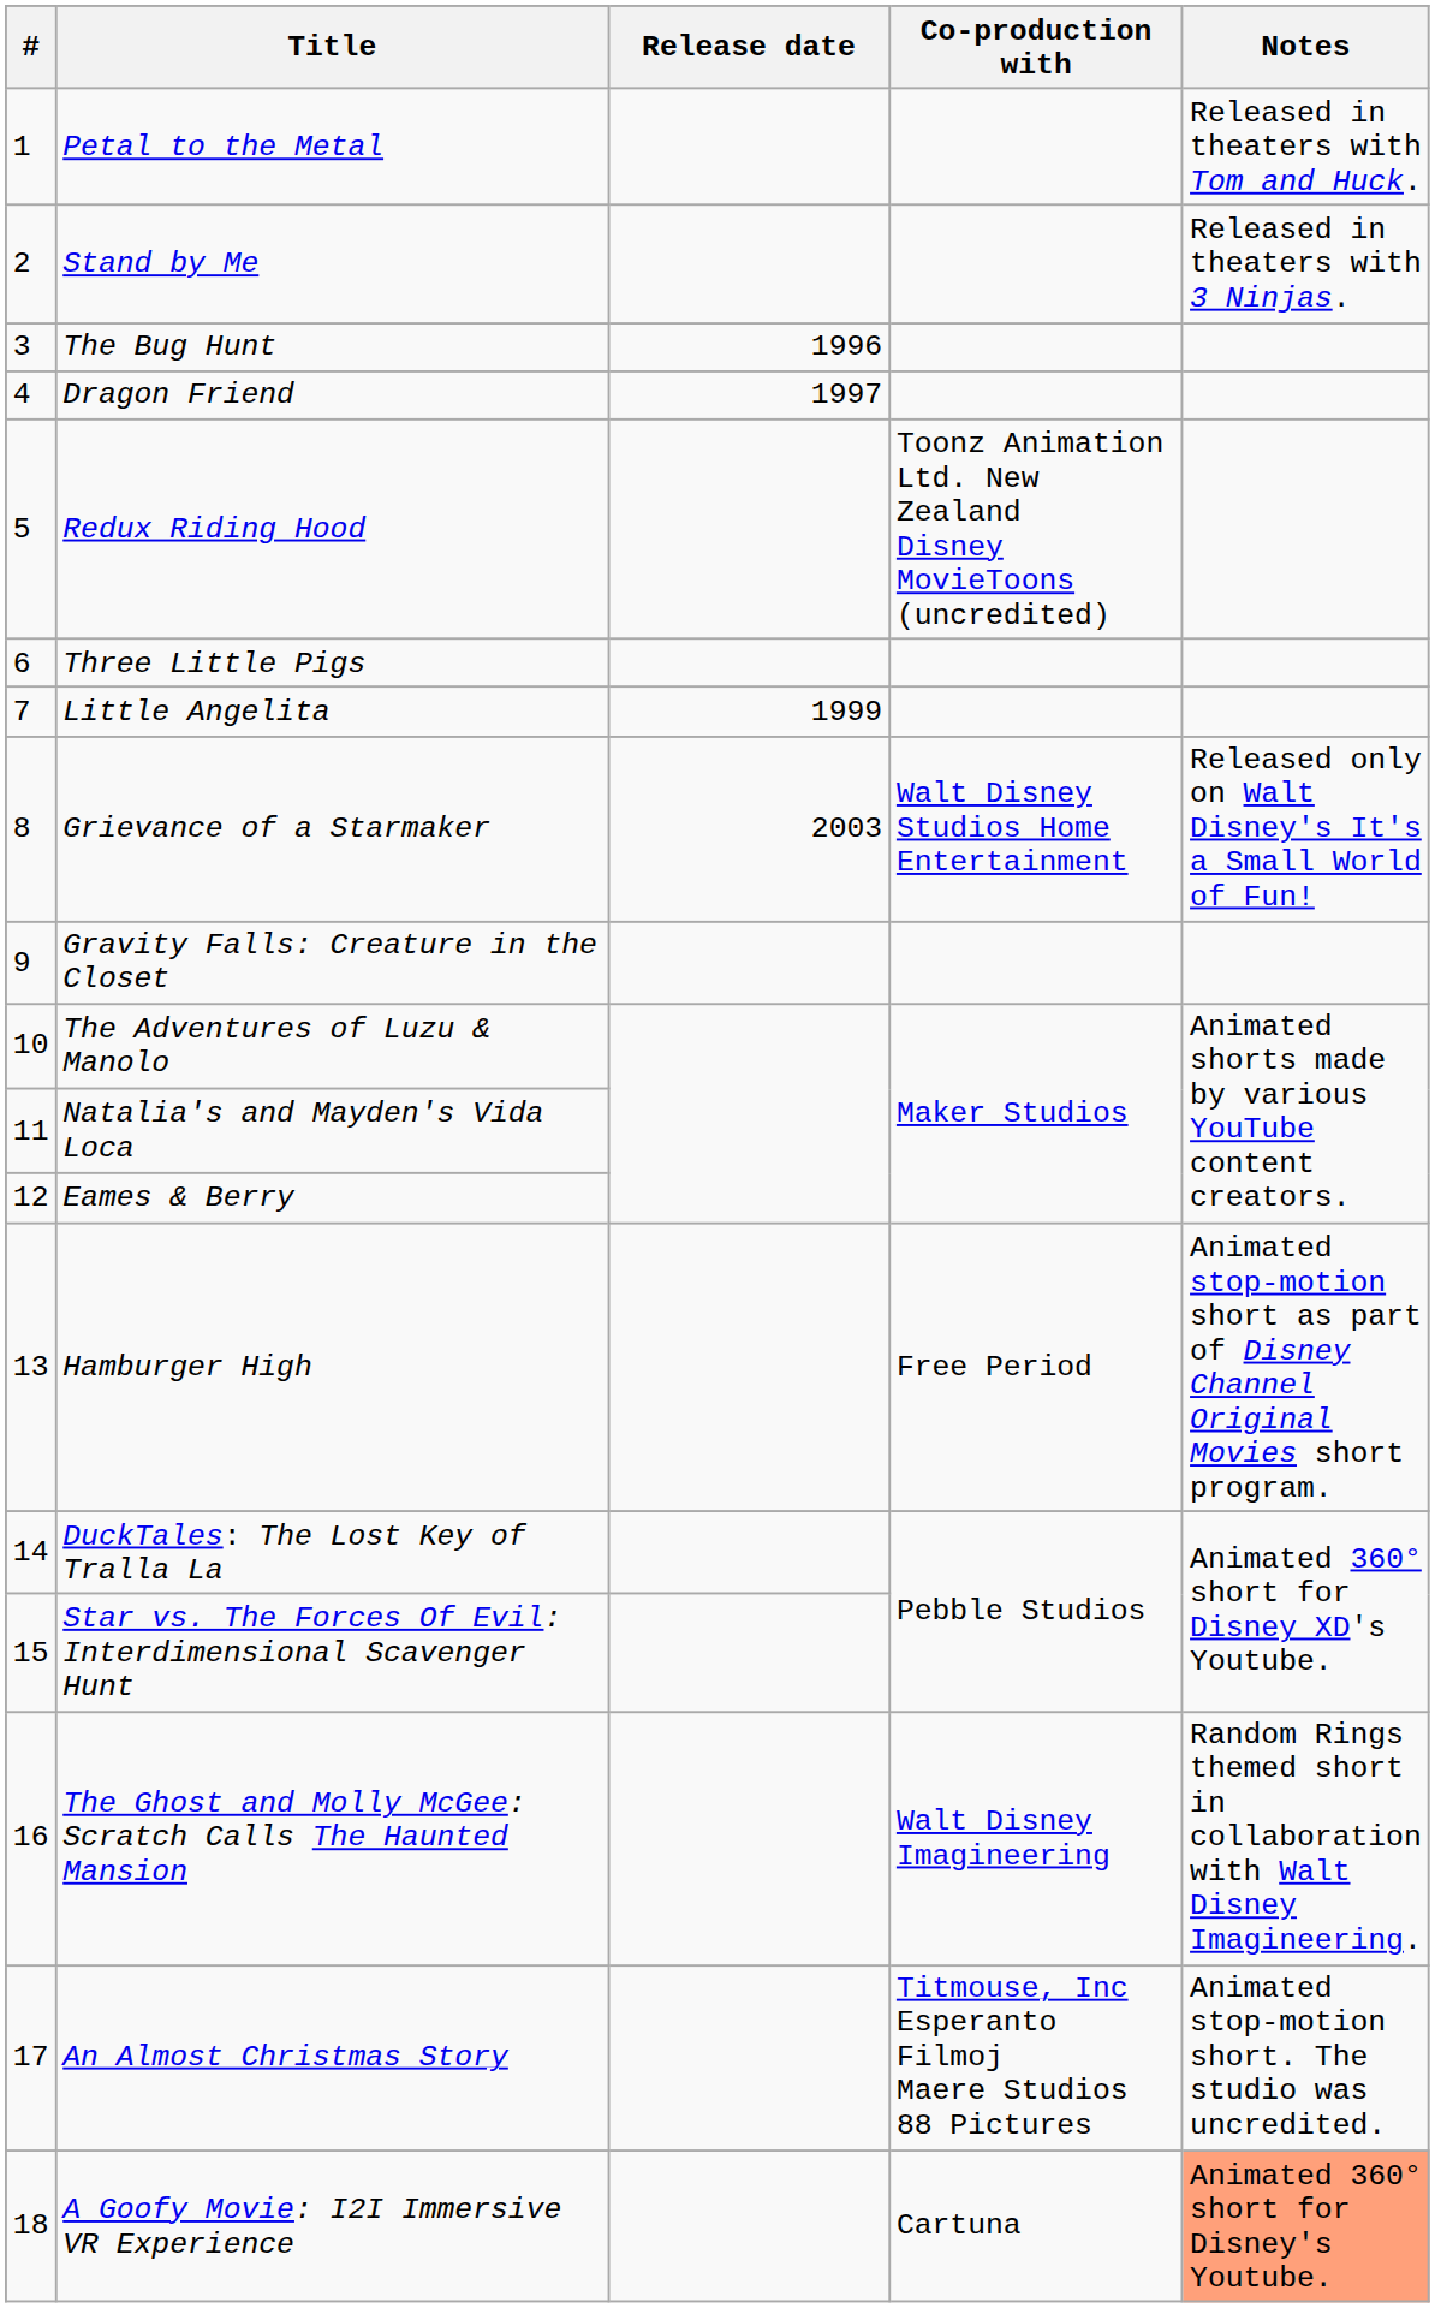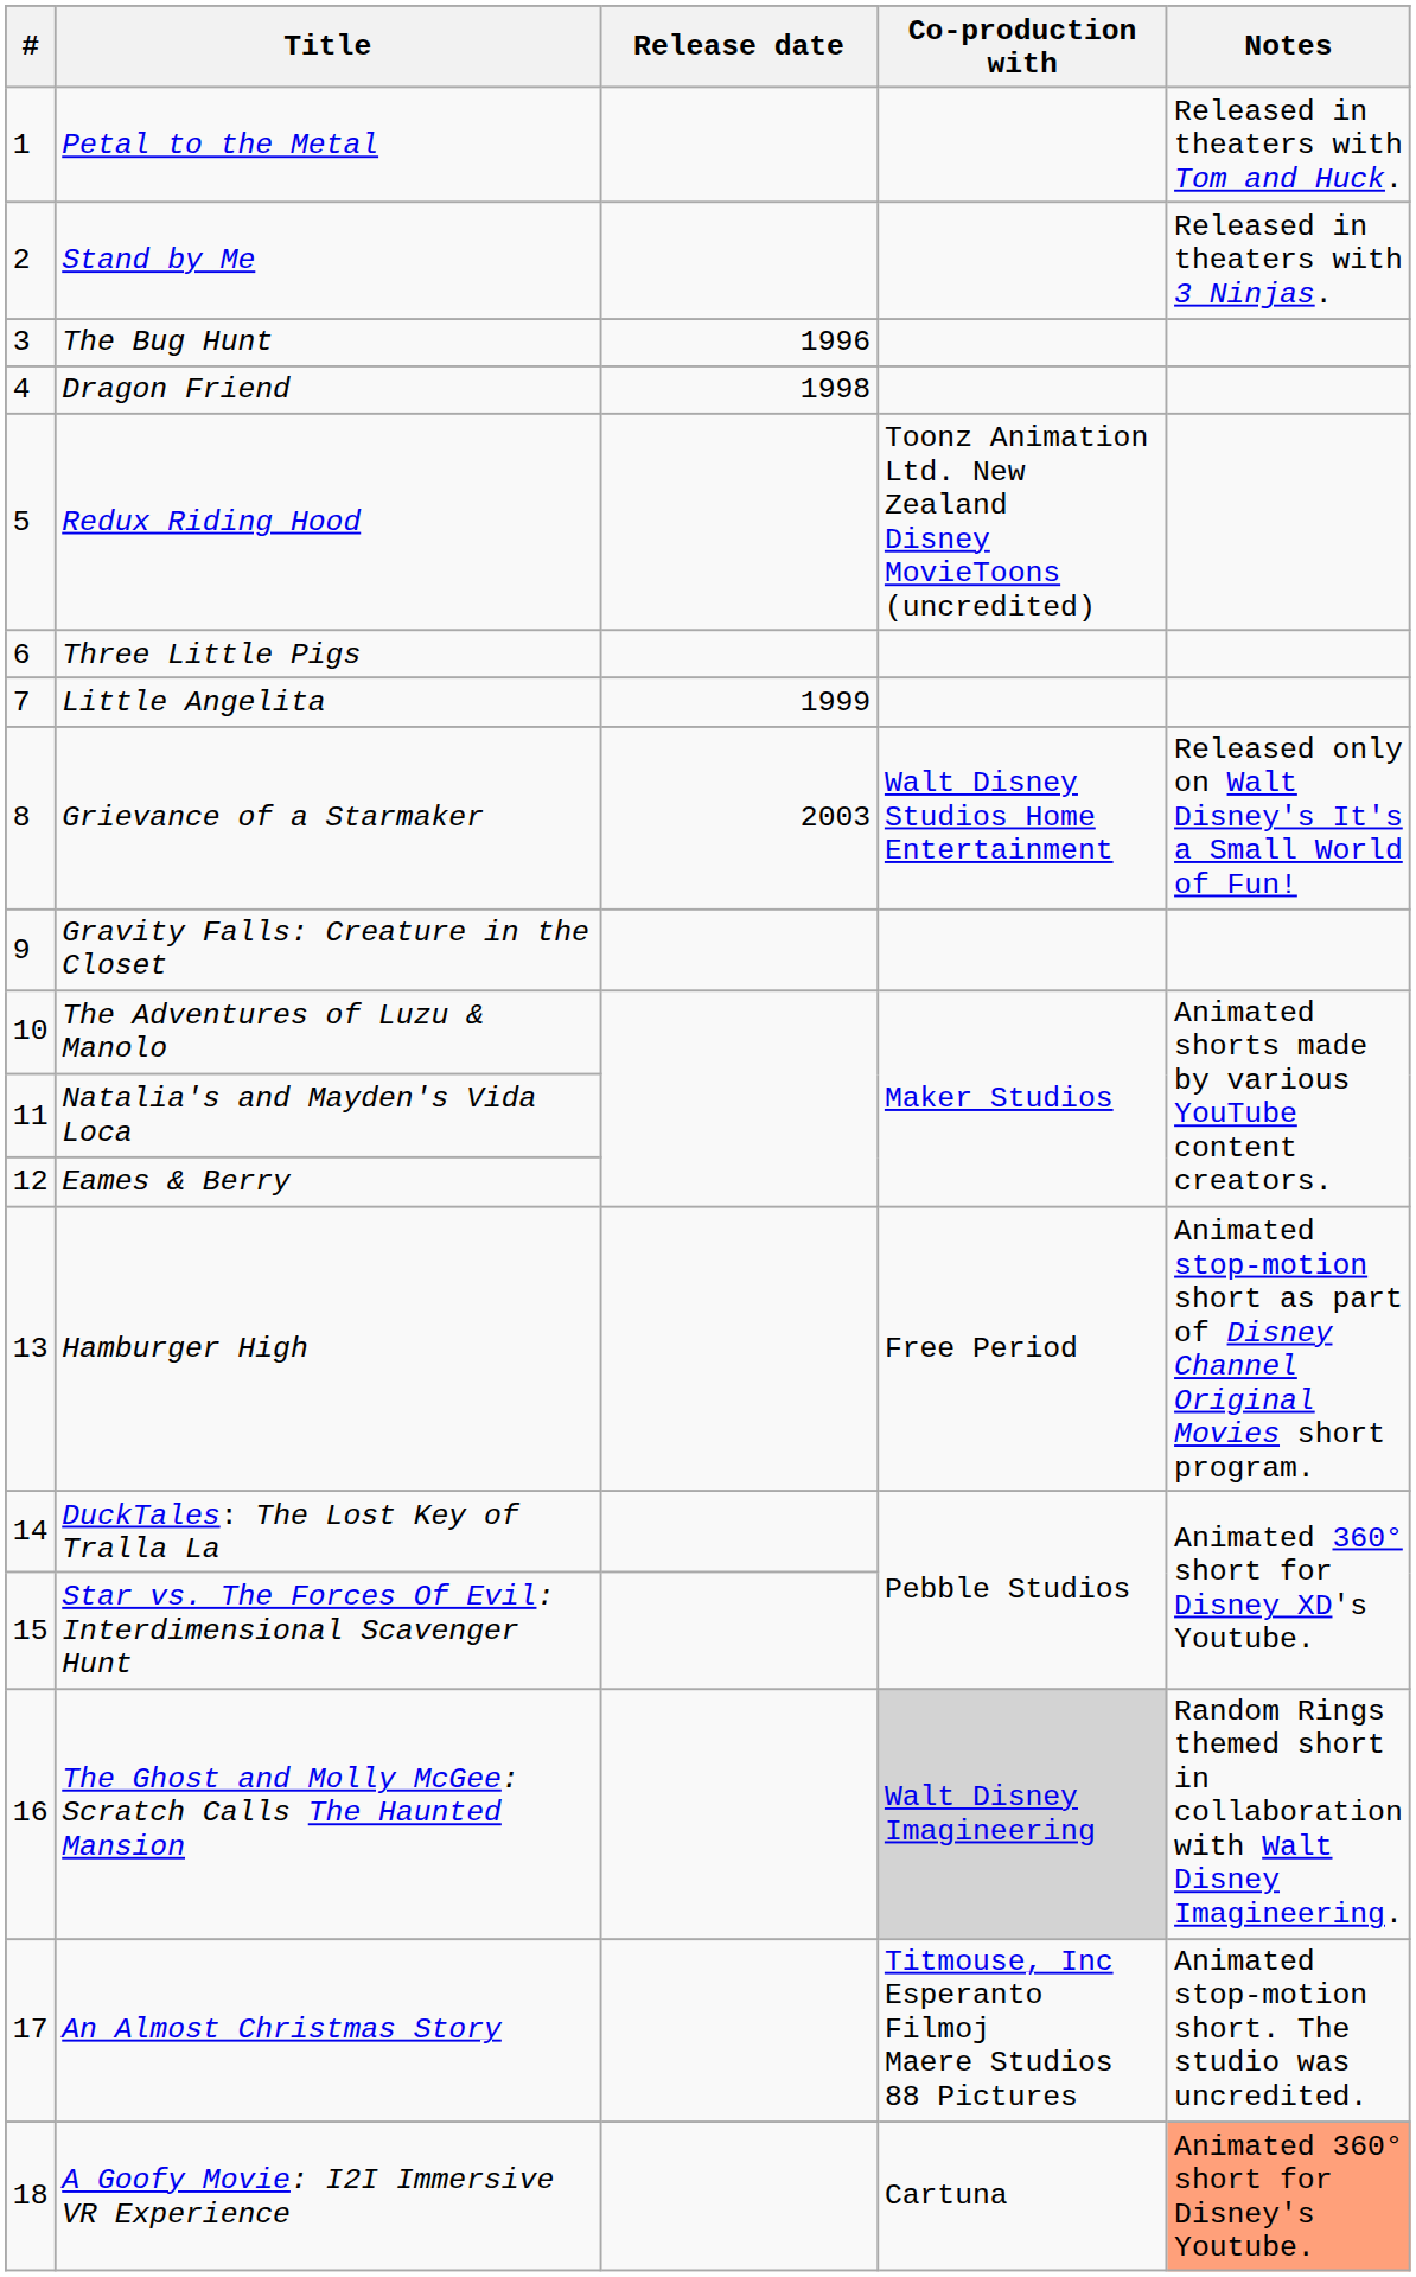Dragon Friend | Release date: 1997 -> 1998
The Ghost and Molly McGee: Scratch Calls The Haunted Mansion | Co-production with: no background -> lightgrey background
